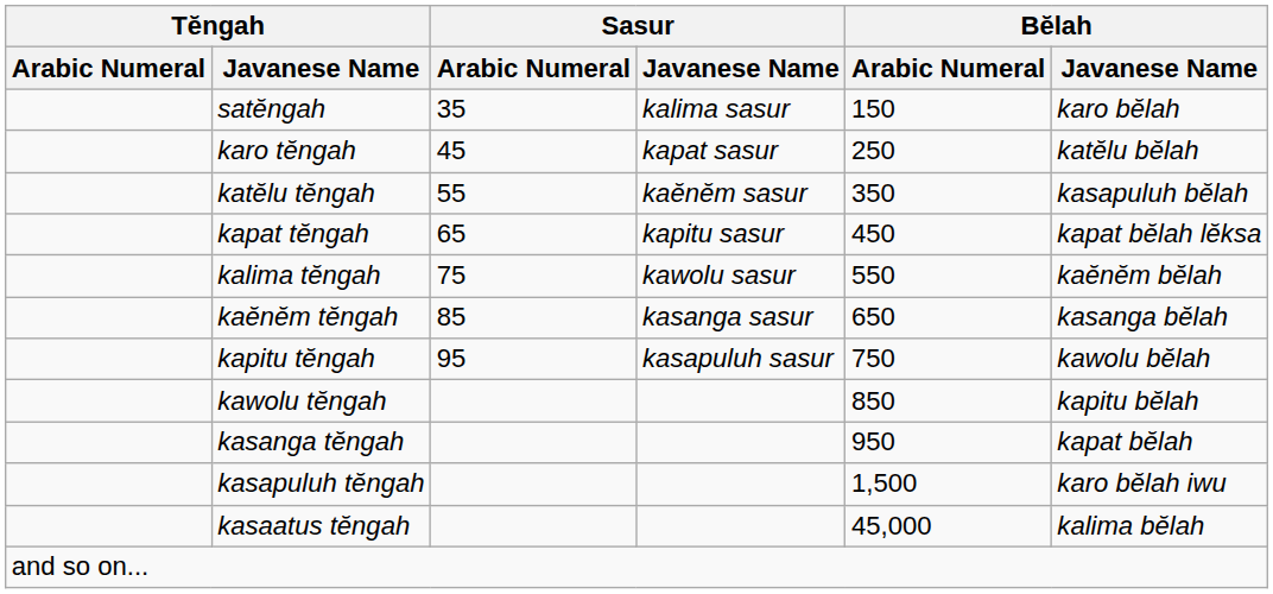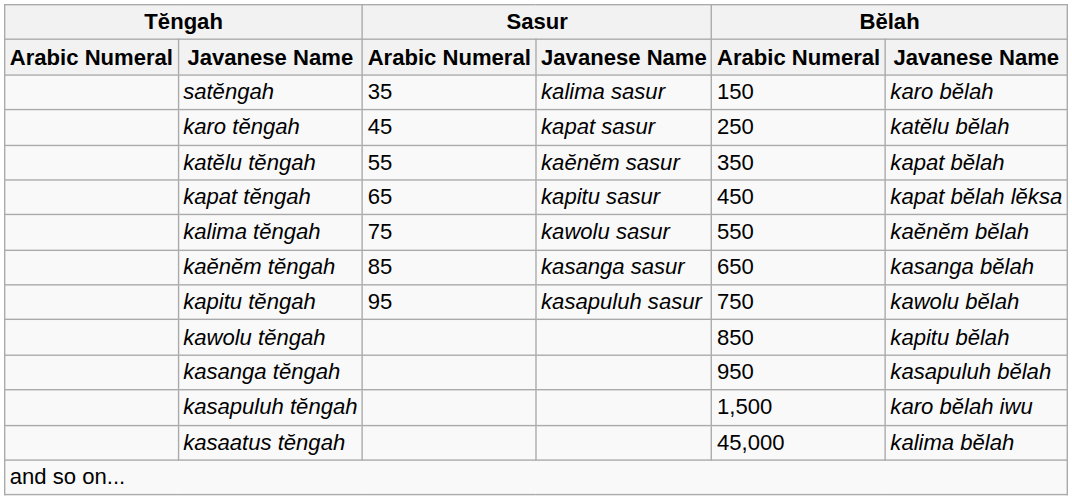katĕlu tĕngah | Bĕlah / Javanese Name: kasapuluh bĕlah -> kapat bĕlah
kasanga tĕngah | Bĕlah / Javanese Name: kapat bĕlah -> kasapuluh bĕlah
